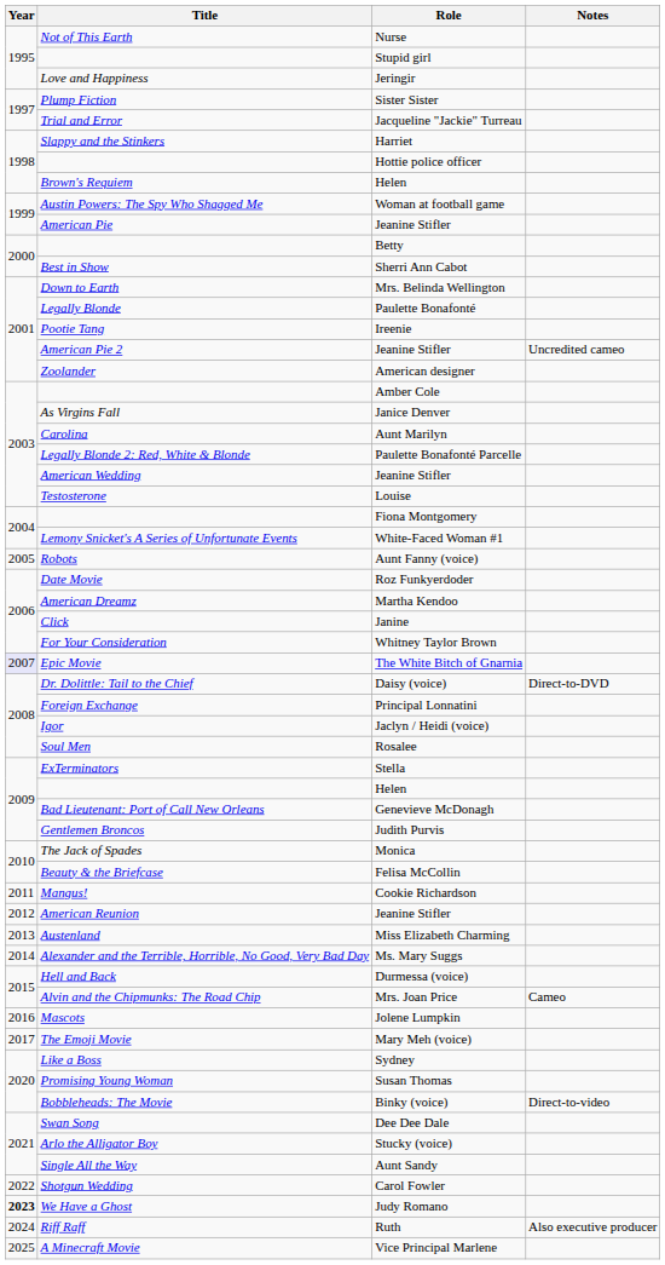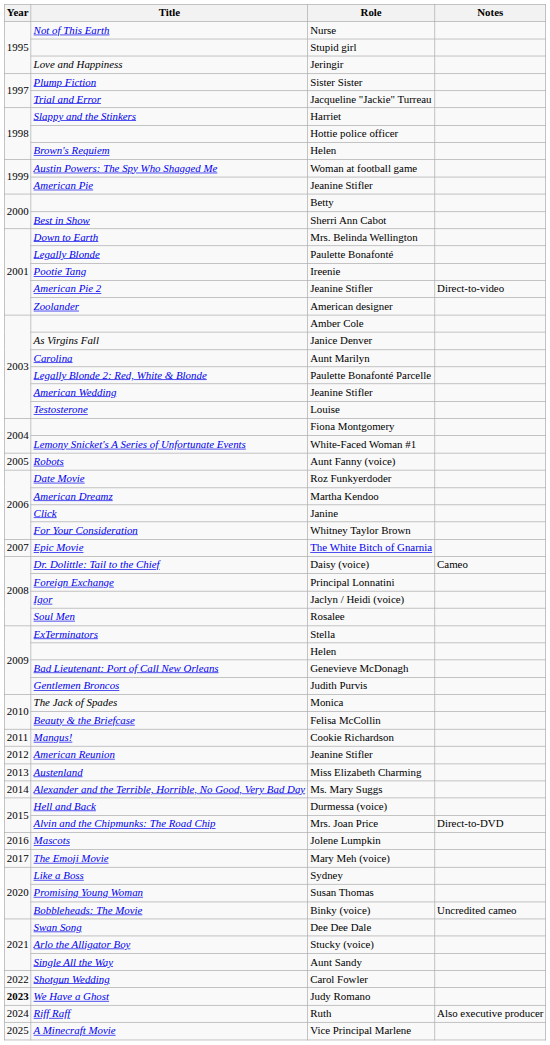American Pie 2 / Jeanine Stifler | Notes: Uncredited cameo -> Direct-to-video
The White Bitch of Gnarnia | Year: lavender background -> no background
Daisy (voice) | Notes: Direct-to-DVD -> Cameo
Mrs. Joan Price | Notes: Cameo -> Direct-to-DVD
Binky (voice) | Notes: Direct-to-video -> Uncredited cameo
